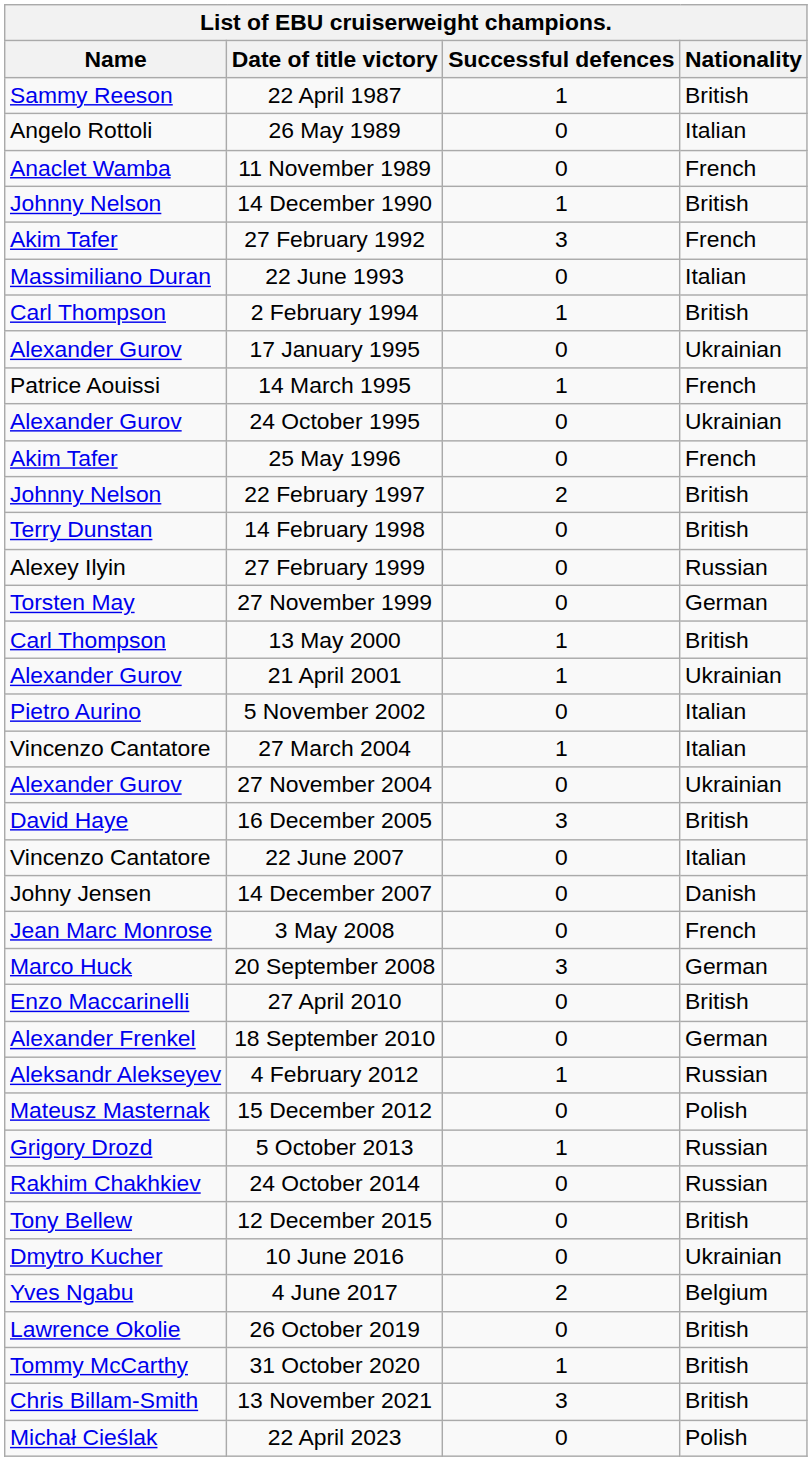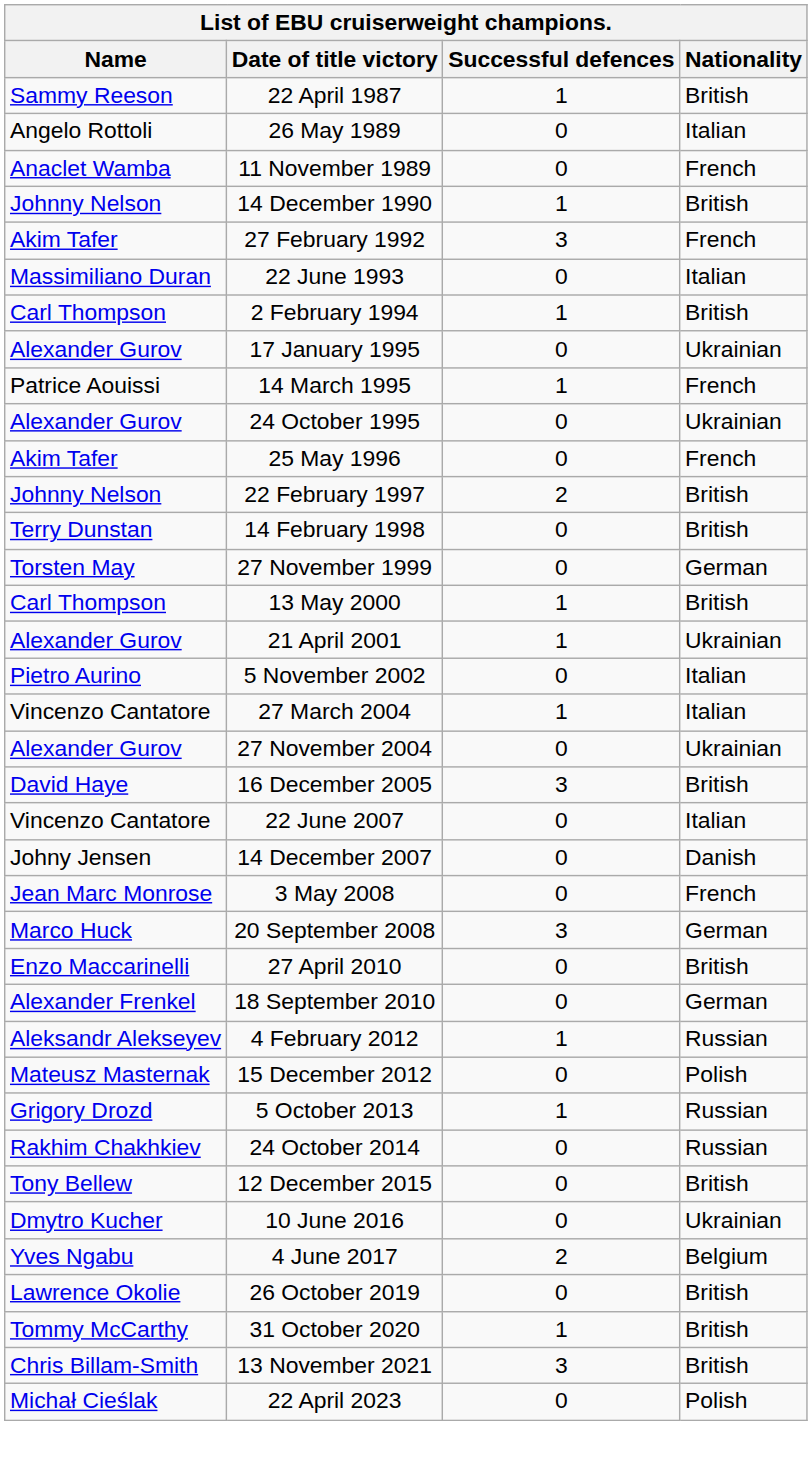- row: Alexey Ilyin | 27 February 1999 | 0 | Russian
